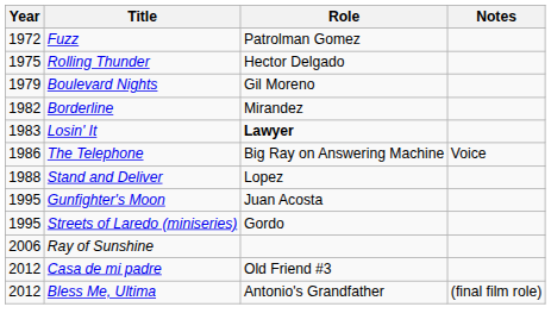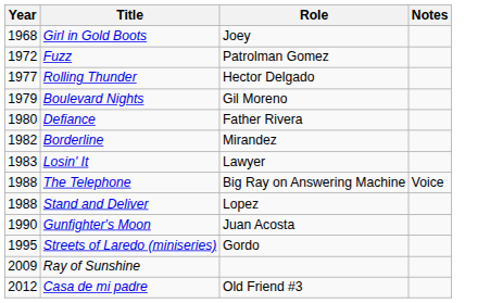+ row: 1968 | Girl in Gold Boots | Joey
Rolling Thunder | Year: 1975 -> 1977
+ row: 1980 | Defiance | Father Rivera
Losin' It | Role: bold -> normal
The Telephone | Year: 1986 -> 1988
Gunfighter's Moon | Year: 1995 -> 1990
Ray of Sunshine | Year: 2006 -> 2009
- row: 2012 | Bless Me, Ultima | Antonio's Grandfather | (final film role)
